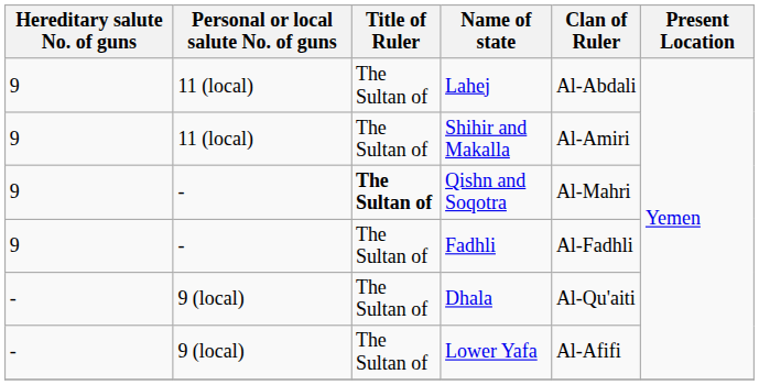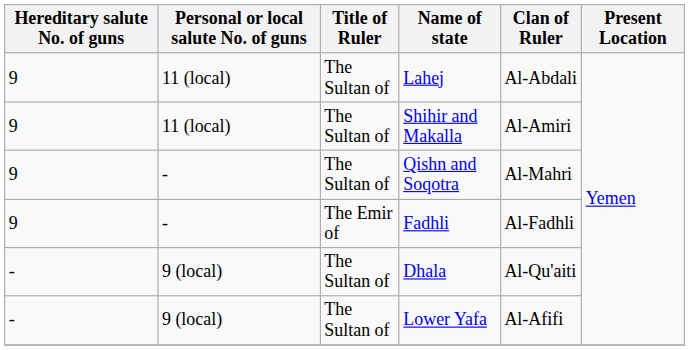Qishn and Soqotra | Title of Ruler: bold -> normal
Fadhli | Title of Ruler: The Sultan of -> The Emir of
